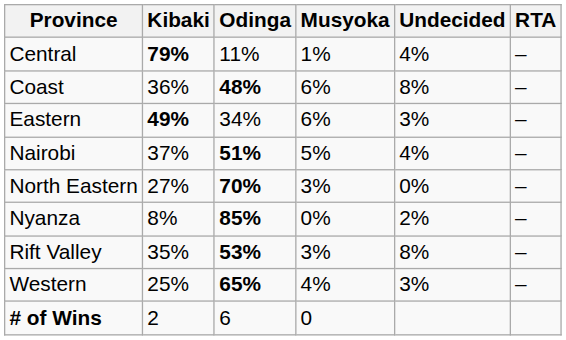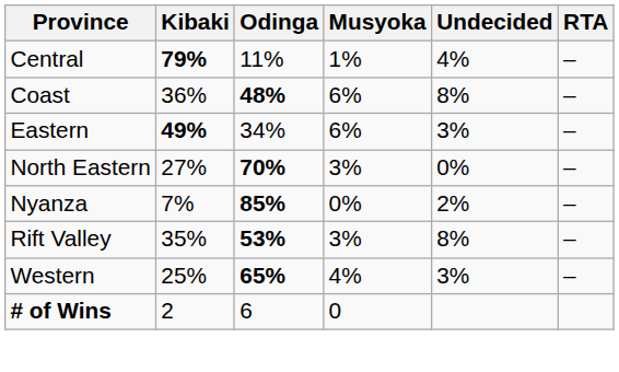- row: Nairobi | 37% | 51% | 5% | 4% | –
Nyanza | Kibaki: 8% -> 7%
